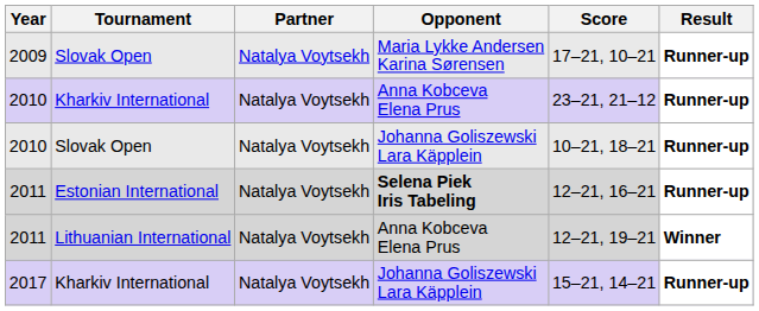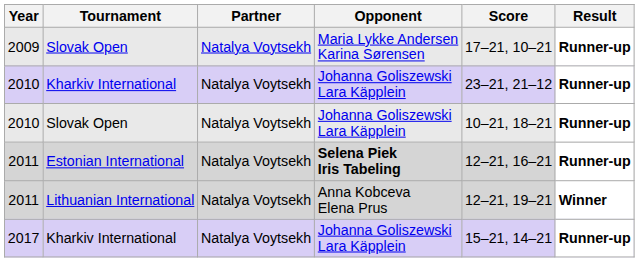2010 / Kharkiv International | Opponent: Anna Kobceva Elena Prus -> Johanna Goliszewski Lara Käpplein
